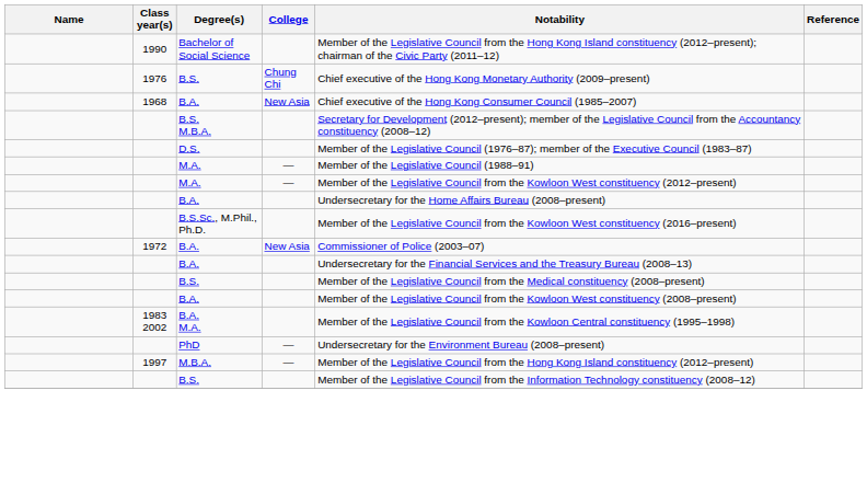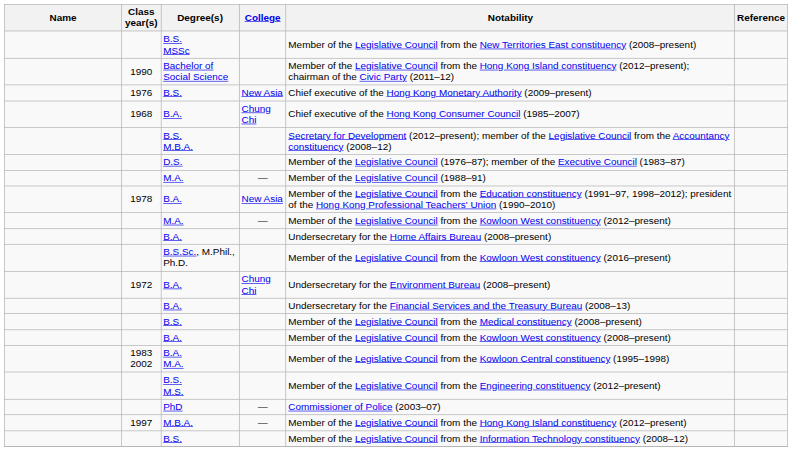+ row: B.S. MSSc | Member of the Legislative Council from the New Territories East constituency (2008–present)
1976 / B.S. | College: Chung Chi -> New Asia
1968 / B.A. | College: New Asia -> Chung Chi
+ row: 1978 | B.A. | New Asia | Member of the Legislative Council from the Education constituency (1991–97, 1998–2012); president of the Hong Kong Professional Teachers' Union (1990–2010)
1972 / B.A. | College: New Asia -> Chung Chi
1972 / B.A. | Notability: Commissioner of Police (2003–07) -> Undersecretary for the Environment Bureau (2008–present)
+ row: B.S. M.S. | Member of the Legislative Council from the Engineering constituency (2012–present)
PhD | Notability: Undersecretary for the Environment Bureau (2008–present) -> Commissioner of Police (2003–07)
